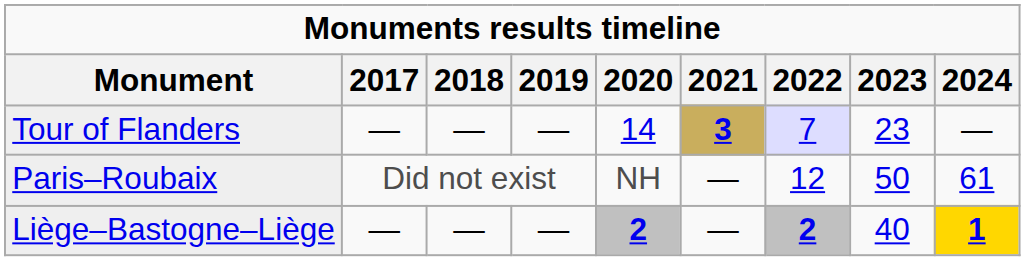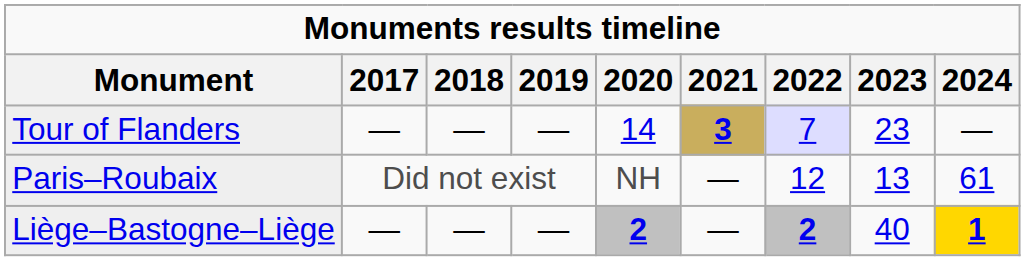Paris–Roubaix | 2023: 50 -> 13
